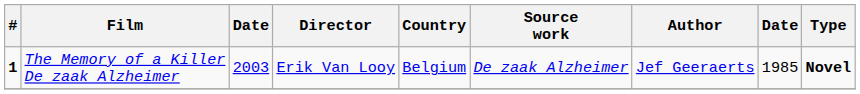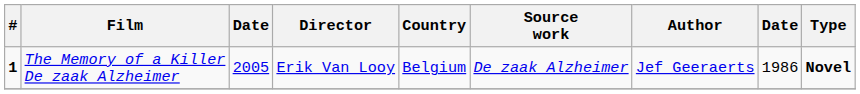The Memory of a Killer De zaak Alzheimer | column 3: 2003 -> 2005
The Memory of a Killer De zaak Alzheimer | column 8: 1985 -> 1986
